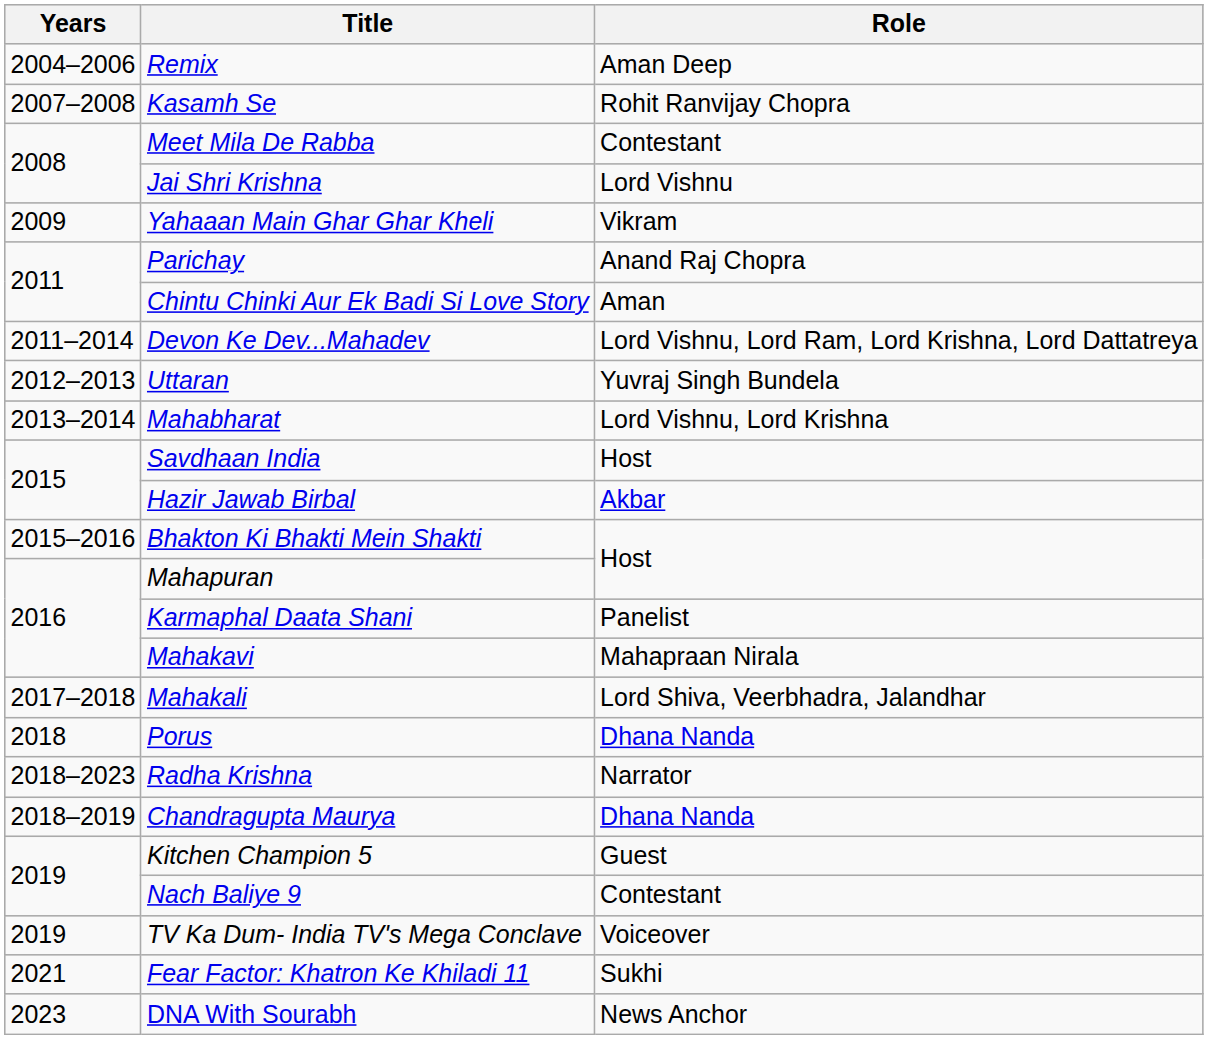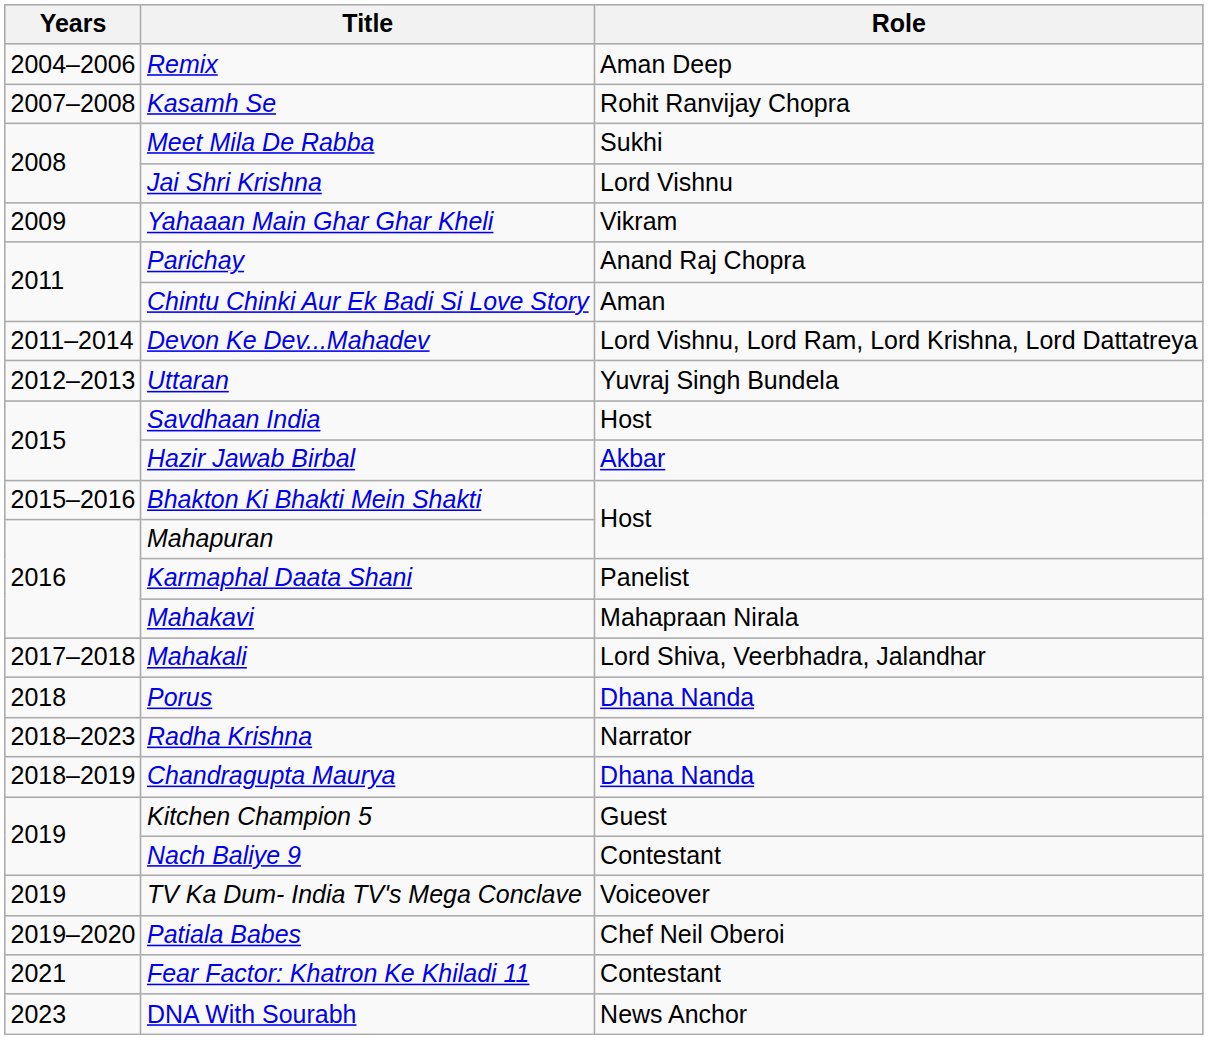Meet Mila De Rabba | Role: Contestant -> Sukhi
- row: 2013–2014 | Mahabharat | Lord Vishnu, Lord Krishna
+ row: 2019–2020 | Patiala Babes | Chef Neil Oberoi
Fear Factor: Khatron Ke Khiladi 11 | Role: Sukhi -> Contestant
